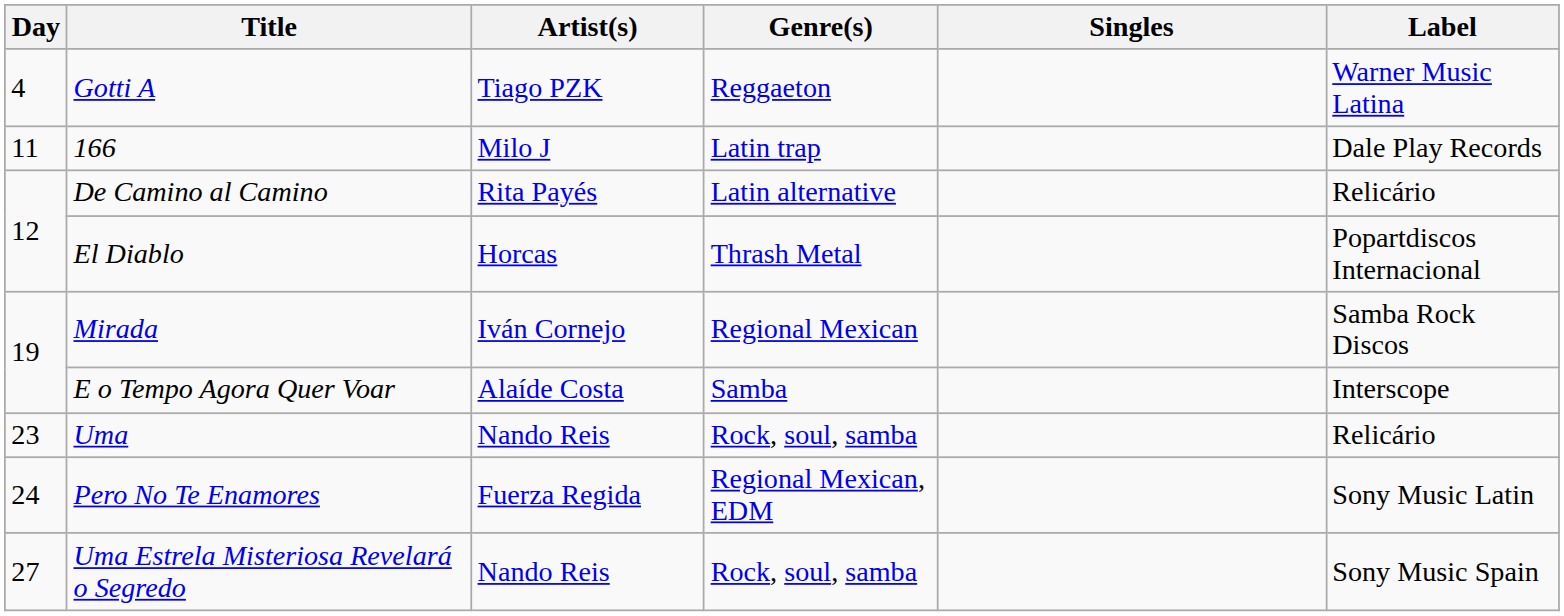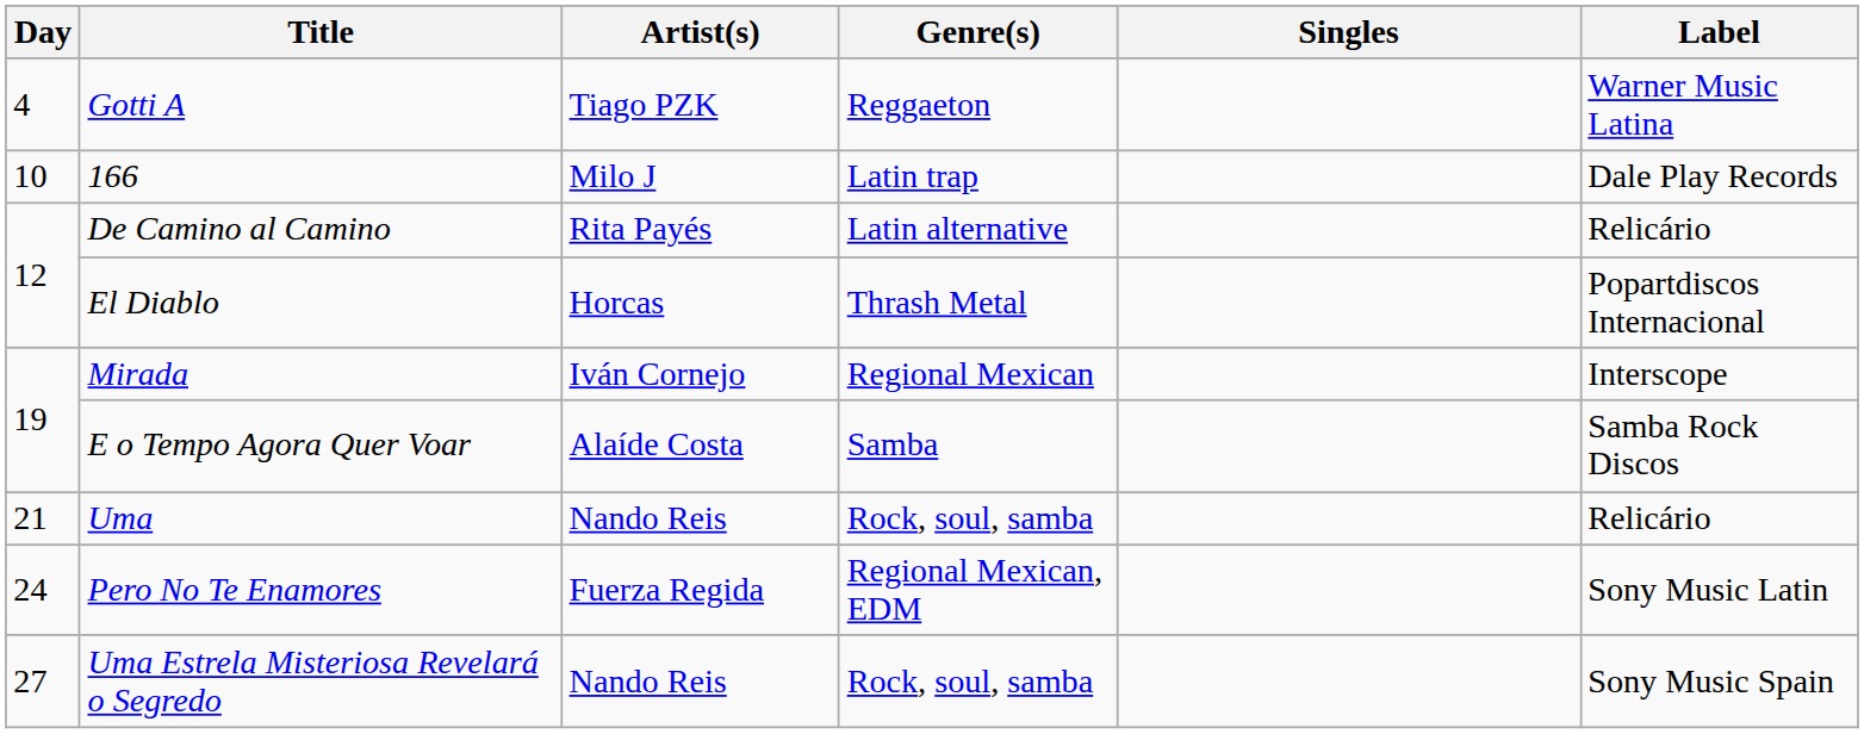166 | Day: 11 -> 10
Mirada | Label: Samba Rock Discos -> Interscope
E o Tempo Agora Quer Voar | Label: Interscope -> Samba Rock Discos
Uma | Day: 23 -> 21
